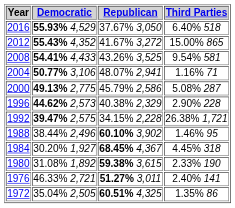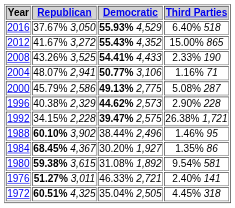columns swapped: Democratic <-> Republican
2008 | Third Parties: 9.54% 581 -> 2.33% 190
1984 | Third Parties: 4.45% 318 -> 1.35% 86
1980 | Third Parties: 2.33% 190 -> 9.54% 581
1972 | Third Parties: 1.35% 86 -> 4.45% 318
